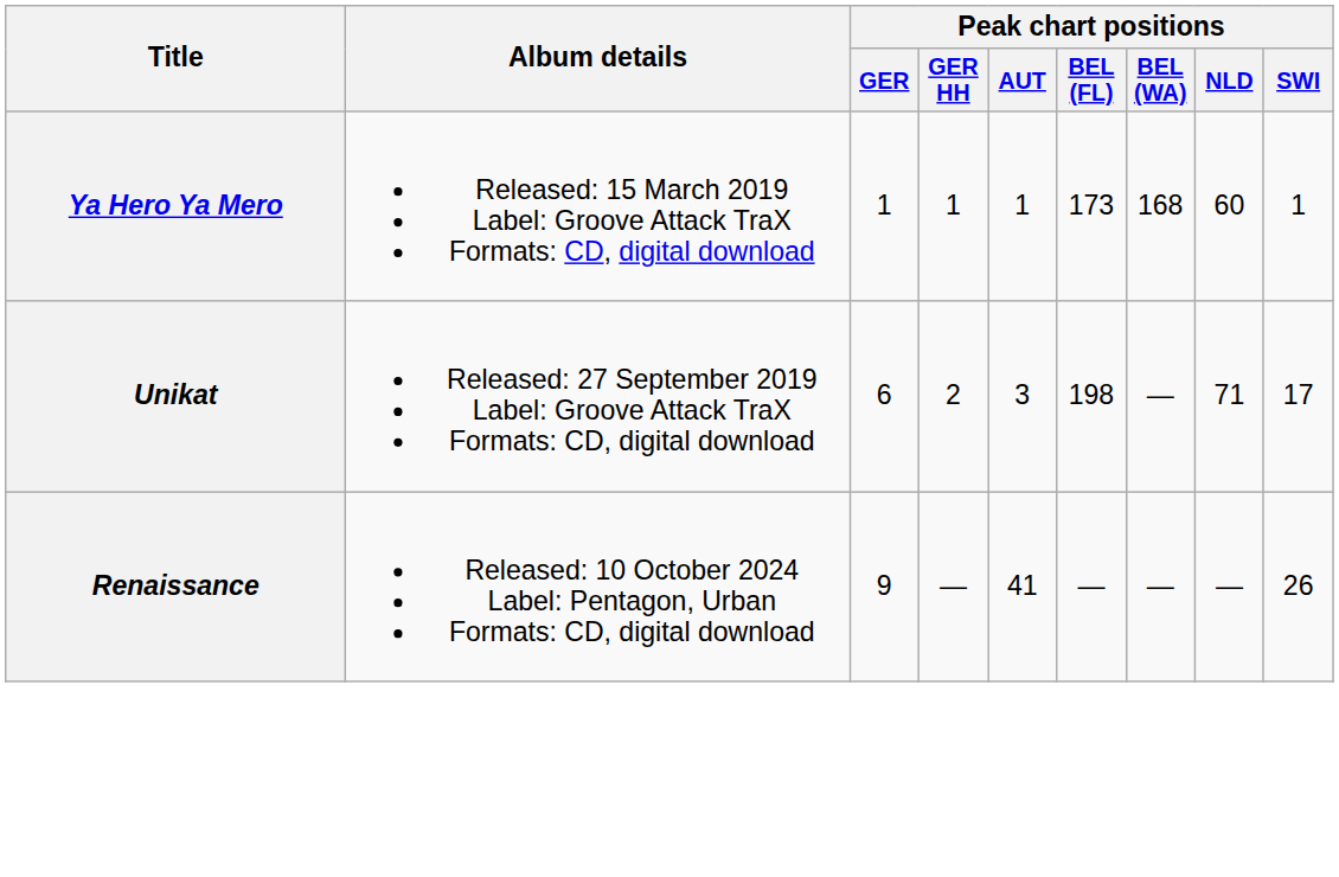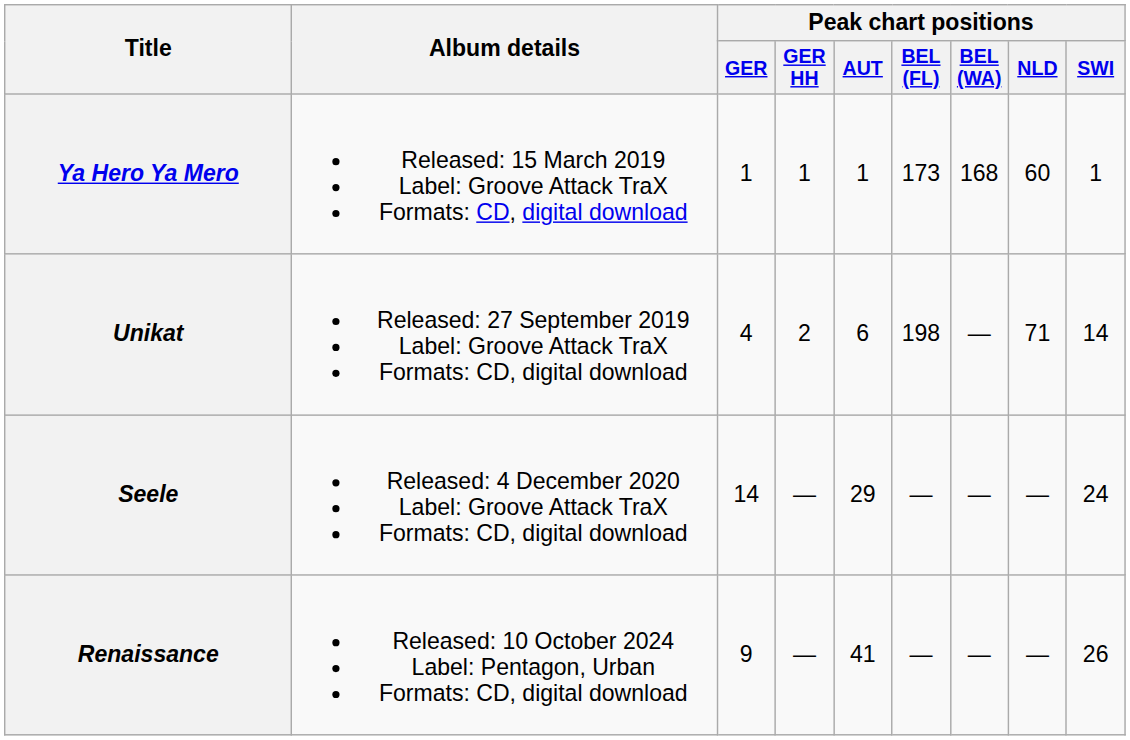Unikat | Peak chart positions / GER: 6 -> 4
Unikat | Peak chart positions / AUT: 3 -> 6
Unikat | Peak chart positions / SWI: 17 -> 14
+ row: Seele | Released: 4 December 2020 Label: Groove Attack TraX Formats: CD, digital download | 14 | — | 29 | — | — | — | 24
